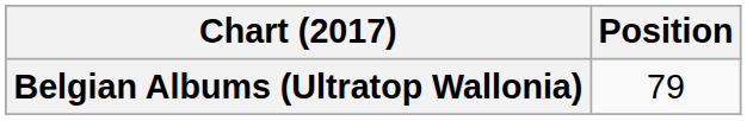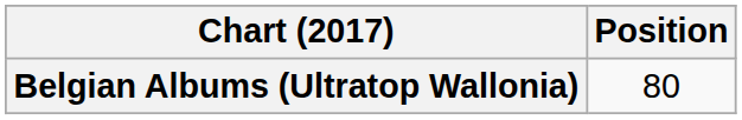Belgian Albums (Ultratop Wallonia) | Position: 79 -> 80
